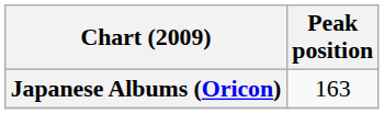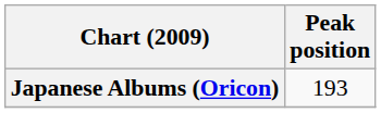Japanese Albums (Oricon) | Peak position: 163 -> 193
